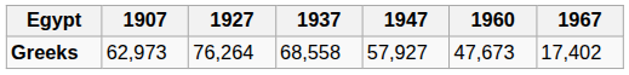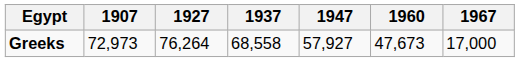Greeks | 1907: 62,973 -> 72,973
Greeks | 1967: 17,402 -> 17,000
